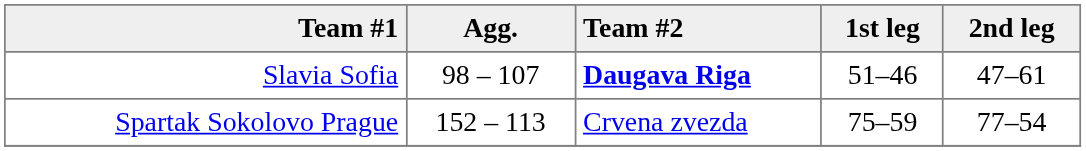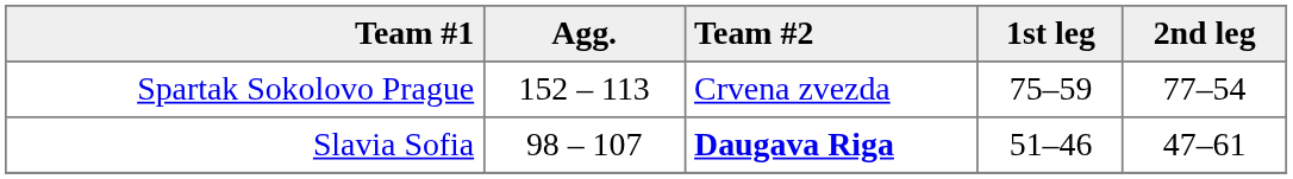rows swapped: Slavia Sofia <-> Spartak Sokolovo Prague
